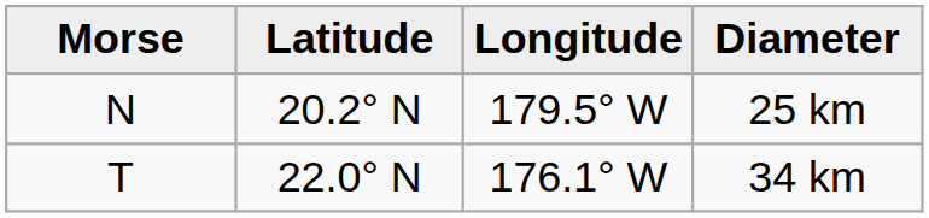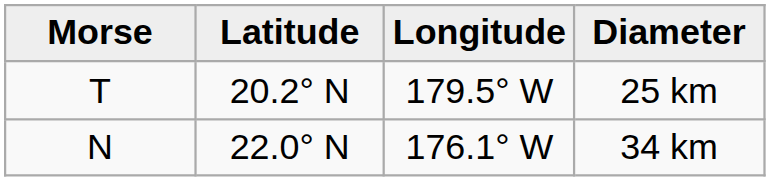25 km | Morse: N -> T
34 km | Morse: T -> N
